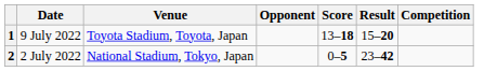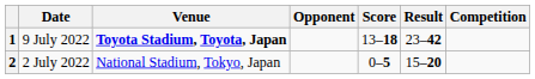1 | Venue: normal -> bold
1 | Result: 15–20 -> 23–42
2 | Result: 23–42 -> 15–20
